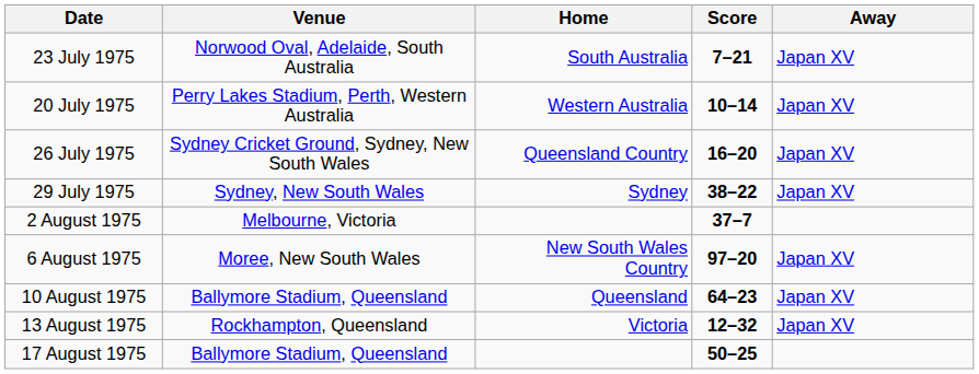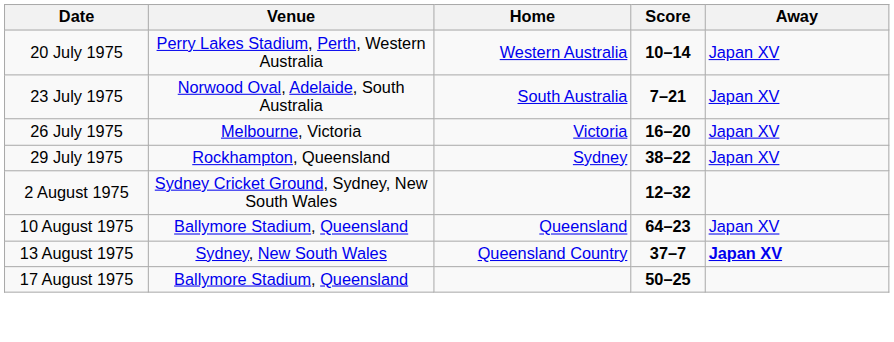rows swapped: 20 July 1975 <-> 23 July 1975
26 July 1975 | Venue: Sydney Cricket Ground, Sydney, New South Wales -> Melbourne, Victoria
26 July 1975 | Home: Queensland Country -> Victoria
29 July 1975 | Venue: Sydney, New South Wales -> Rockhampton, Queensland
2 August 1975 | Venue: Melbourne, Victoria -> Sydney Cricket Ground, Sydney, New South Wales
2 August 1975 | Score: 37–7 -> 12–32
- row: 6 August 1975 | Moree, New South Wales | New South Wales Country | 97–20 | Japan XV
13 August 1975 | Venue: Rockhampton, Queensland -> Sydney, New South Wales
13 August 1975 | Home: Victoria -> Queensland Country
13 August 1975 | Score: 12–32 -> 37–7
13 August 1975 | Away: normal -> bold
